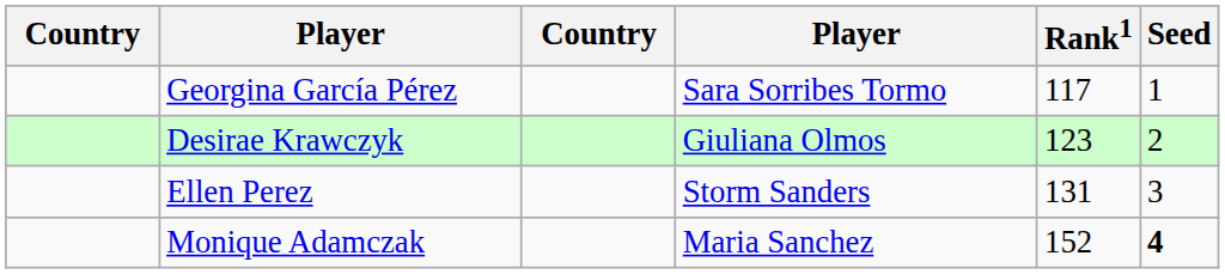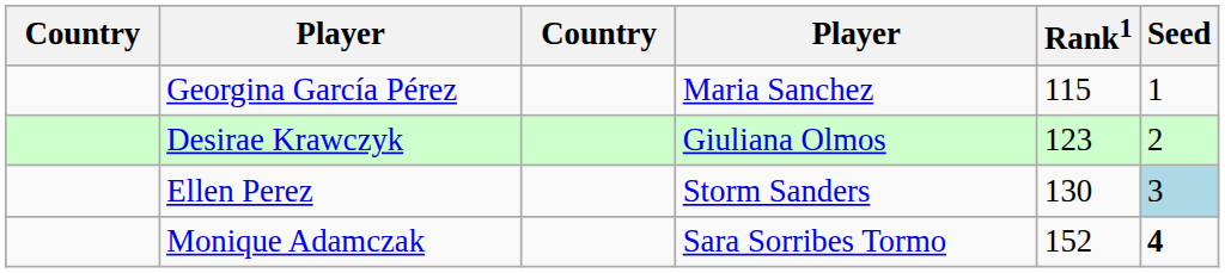Georgina García Pérez | column 4: Sara Sorribes Tormo -> Maria Sanchez
Georgina García Pérez | Rank1: 117 -> 115
Ellen Perez | Rank1: 131 -> 130
Ellen Perez | Seed: no background -> lightblue background
Monique Adamczak | column 4: Maria Sanchez -> Sara Sorribes Tormo
